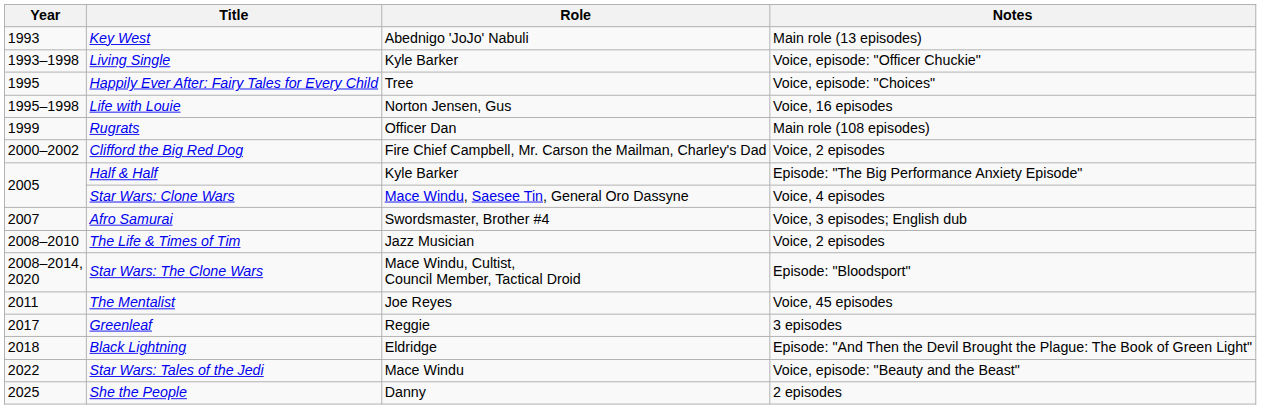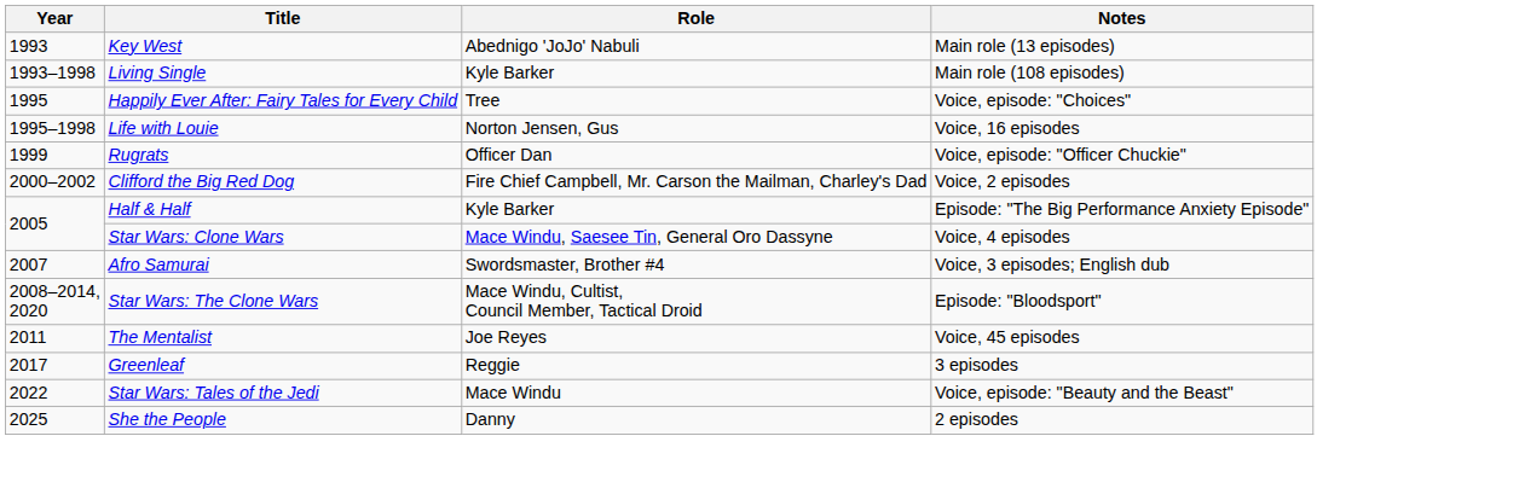Living Single | Notes: Voice, episode: "Officer Chuckie" -> Main role (108 episodes)
Rugrats | Notes: Main role (108 episodes) -> Voice, episode: "Officer Chuckie"
- row: 2008–2010 | The Life & Times of Tim | Jazz Musician | Voice, 2 episodes
- row: 2018 | Black Lightning | Eldridge | Episode: "And Then the Devil Brought the Plague: The Book of Green Light"
